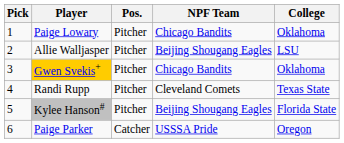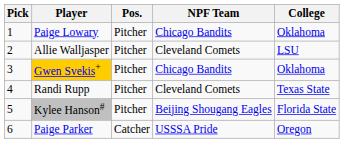Allie Walljasper | NPF Team: Beijing Shougang Eagles -> Cleveland Comets
